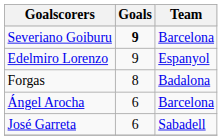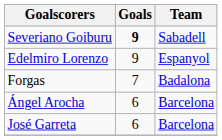Severiano Goiburu | Team: Barcelona -> Sabadell
Forgas | Goals: 8 -> 7
José Garreta | Team: Sabadell -> Barcelona
